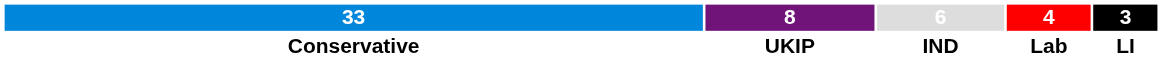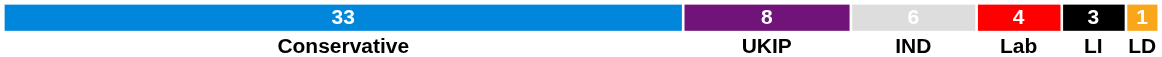+ column: 1 | LD
